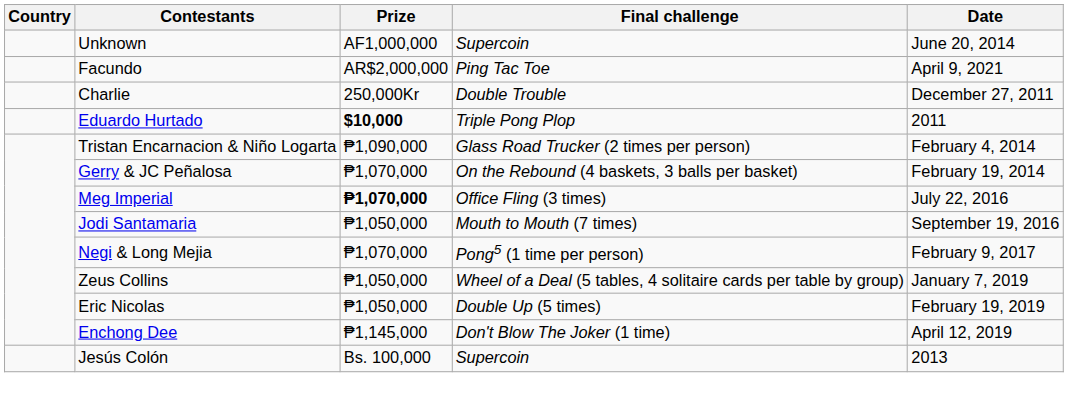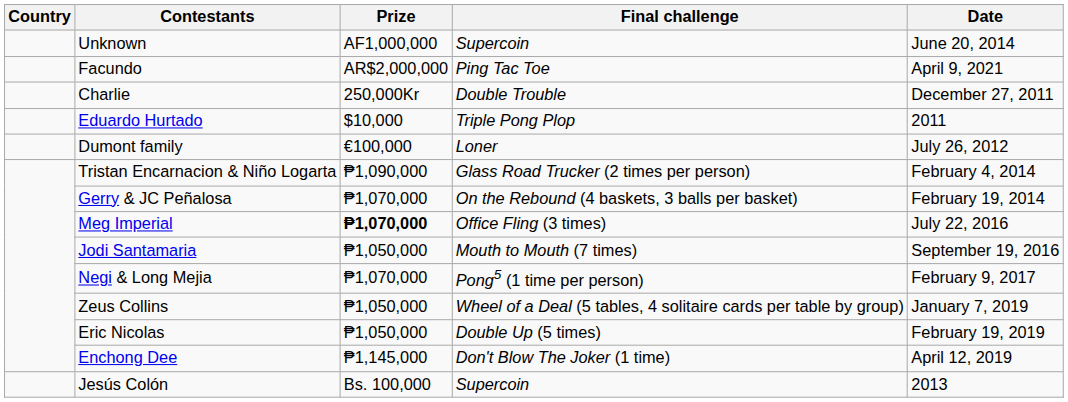Eduardo Hurtado | Prize: bold -> normal
+ row: Dumont family | €100,000 | Loner | July 26, 2012
